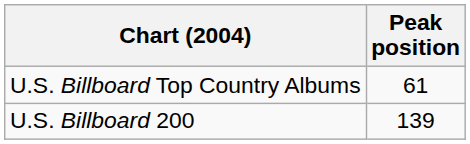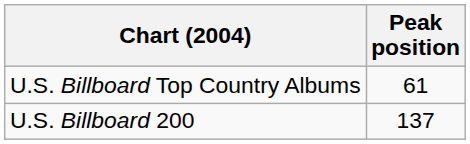U.S. Billboard 200 | Peak position: 139 -> 137
